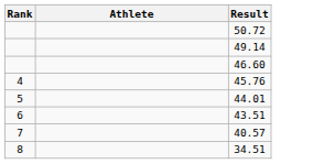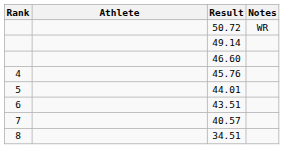+ column: Notes | WR
